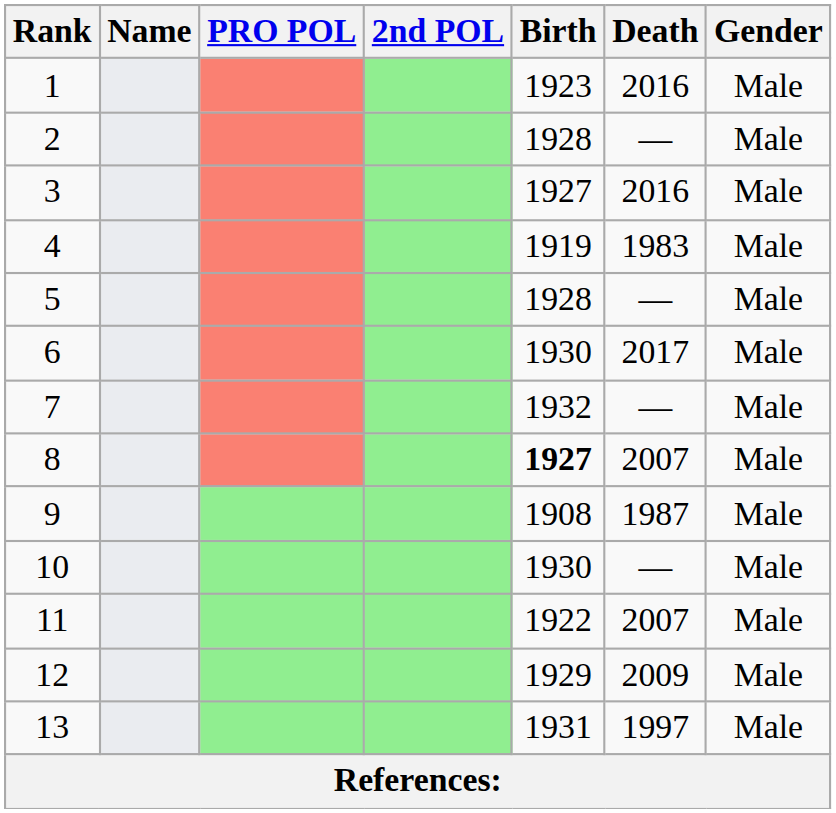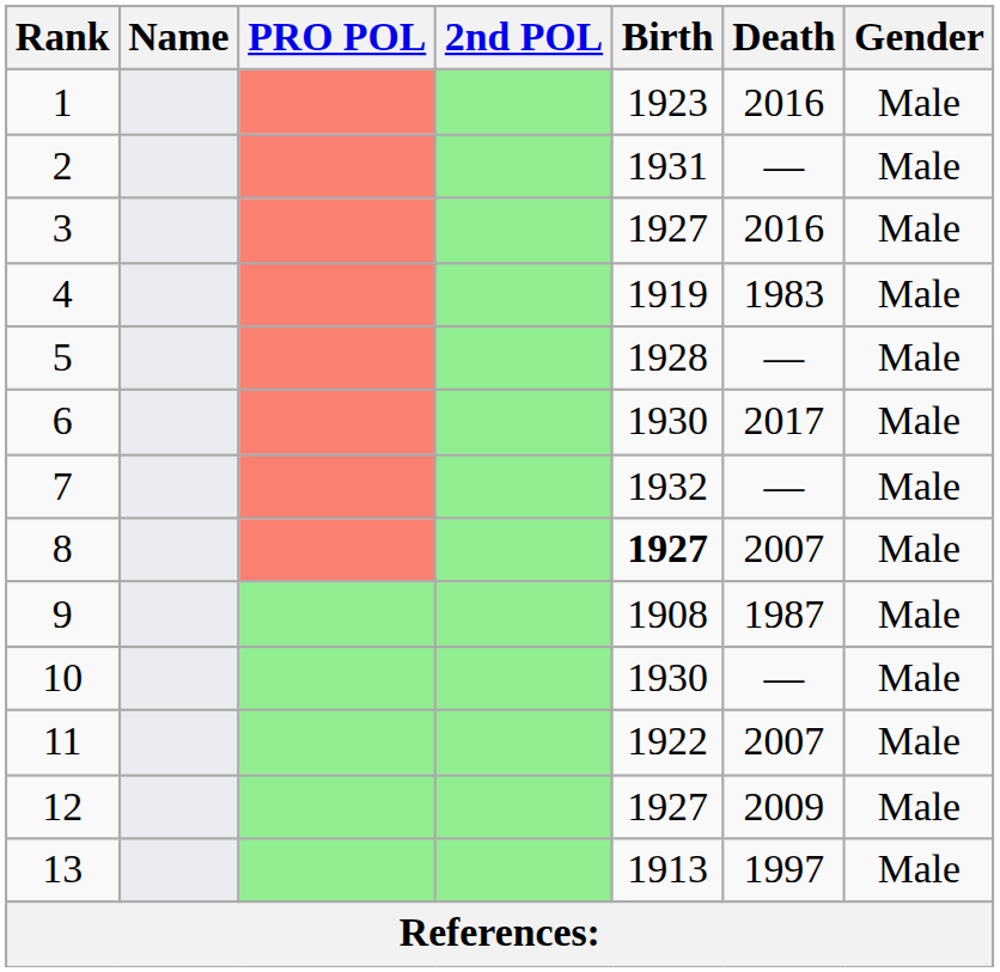2 | Birth: 1928 -> 1931
12 | Birth: 1929 -> 1927
13 | Birth: 1931 -> 1913
